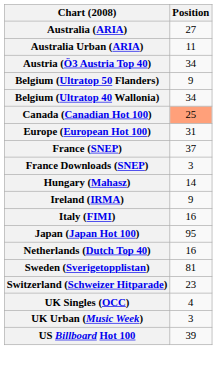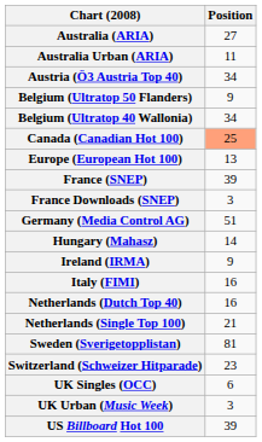Europe (European Hot 100) | Position: 31 -> 13
France (SNEP) | Position: 37 -> 39
+ row: Germany (Media Control AG) | 51
- row: Japan (Japan Hot 100) | 95
+ row: Netherlands (Single Top 100) | 21
UK Singles (OCC) | Position: 4 -> 6
